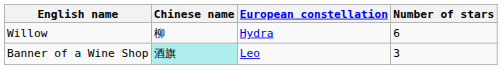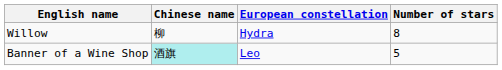Willow | Number of stars: 6 -> 8
Banner of a Wine Shop | Number of stars: 3 -> 5
